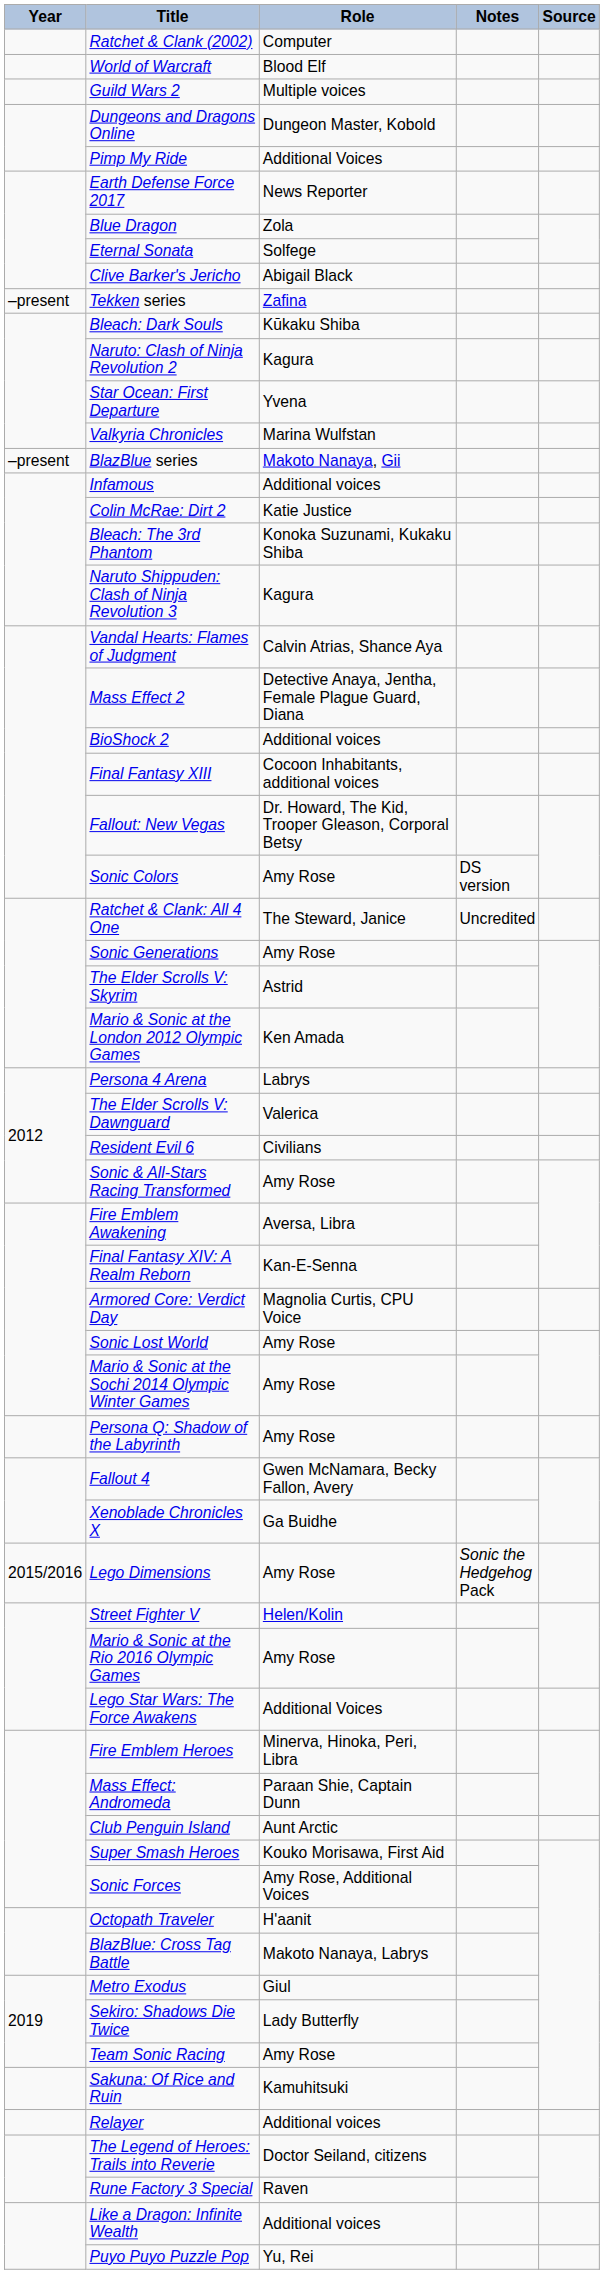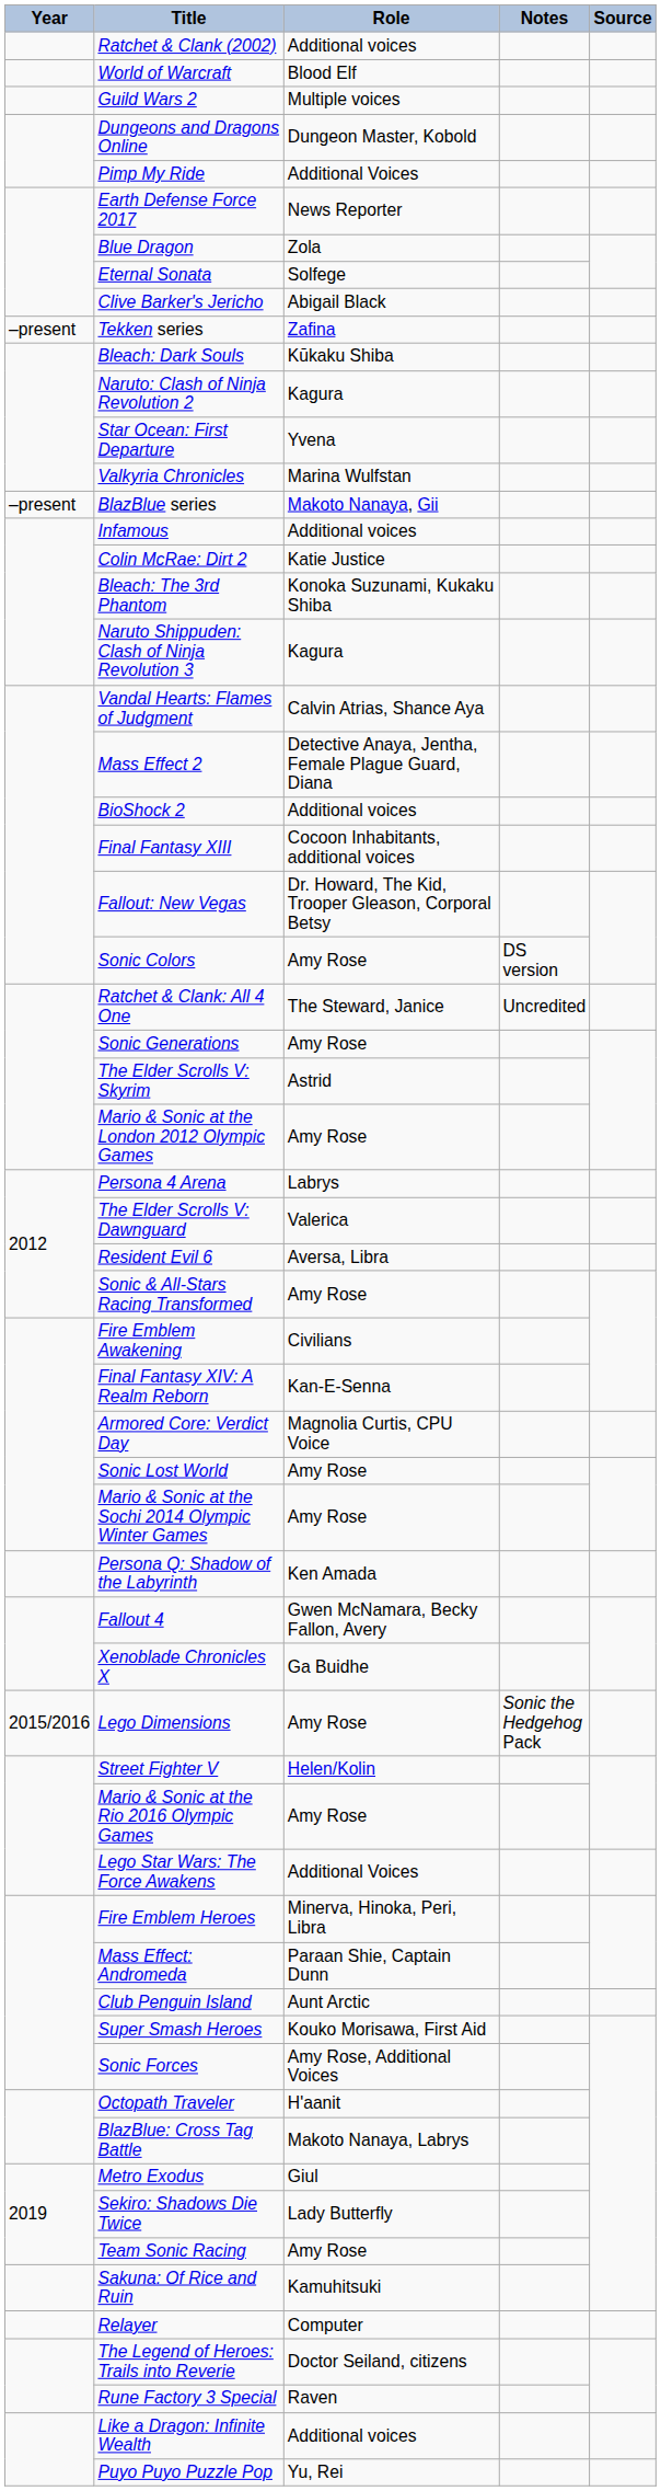Ratchet & Clank (2002) | Role: Computer -> Additional voices
Mario & Sonic at the London 2012 Olympic Games | Role: Ken Amada -> Amy Rose
Resident Evil 6 | Role: Civilians -> Aversa, Libra
Fire Emblem Awakening | Role: Aversa, Libra -> Civilians
Persona Q: Shadow of the Labyrinth | Role: Amy Rose -> Ken Amada
Relayer | Role: Additional voices -> Computer
